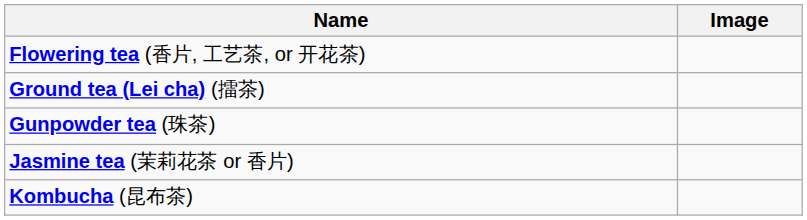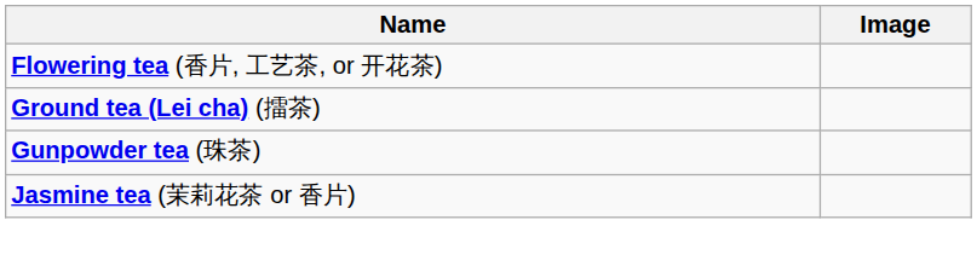- row: Kombucha (昆布茶)
